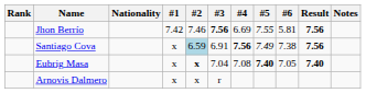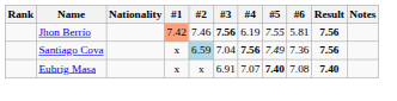Jhon Berrío | #1: no background -> lightsalmon background
Jhon Berrío | #4: 6.69 -> 6.19
Santiago Cova | #3: 6.91 -> 7.04
Santiago Cova | #6: 7.38 -> 7.36
Eubrig Masa | #2: bold -> normal
Eubrig Masa | #3: 7.04 -> 6.91
Eubrig Masa | #4: 7.08 -> 7.07
Eubrig Masa | #6: 7.05 -> 7.08
- row: Arnovis Dalmero | x | x | r
